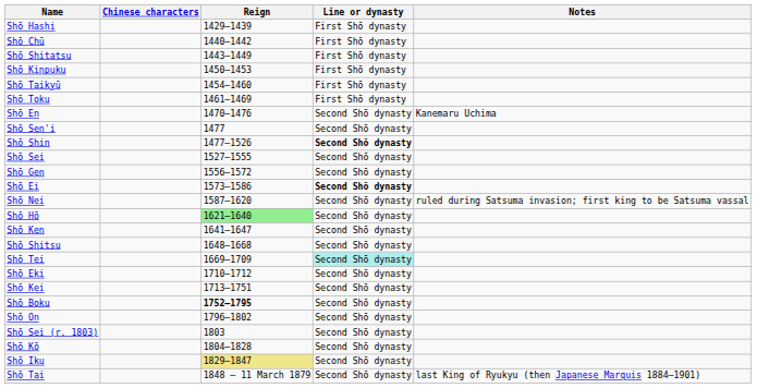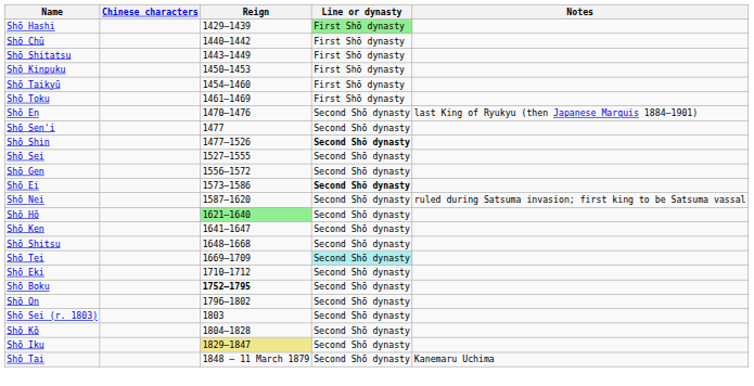Shō Hashi | Line or dynasty: no background -> lightgreen background
Shō En | Notes: Kanemaru Uchima -> last King of Ryukyu (then Japanese Marquis 1884–1901)
- row: Shō Kei | 1713–1751 | Second Shō dynasty
Shō Tai | Notes: last King of Ryukyu (then Japanese Marquis 1884–1901) -> Kanemaru Uchima
